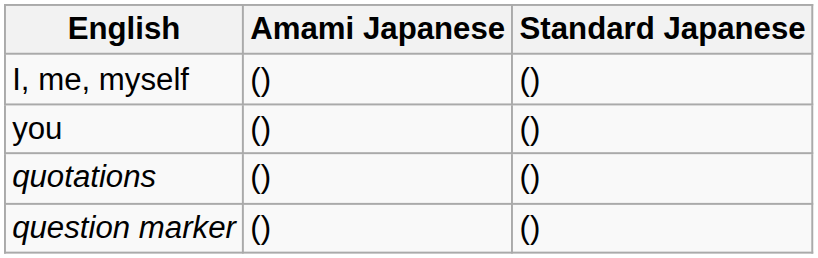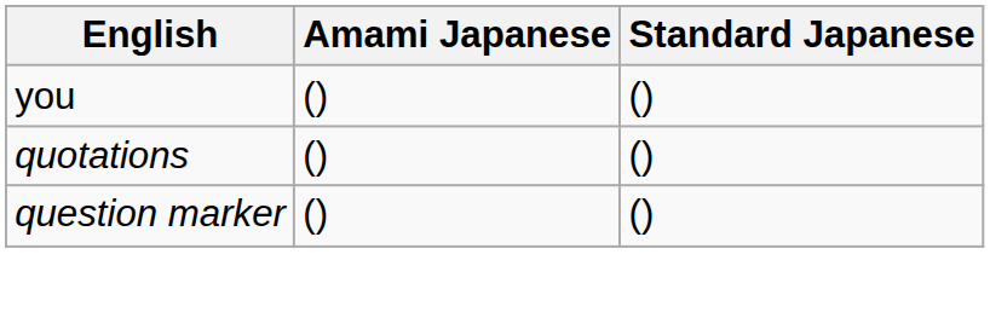- row: I, me, myself | () | ()
